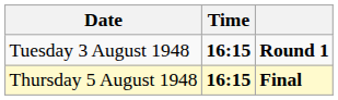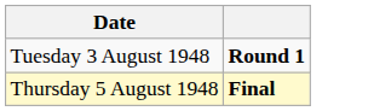- column: Time | 16:15 | 16:15
